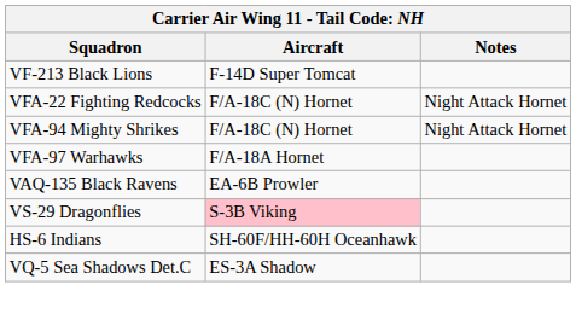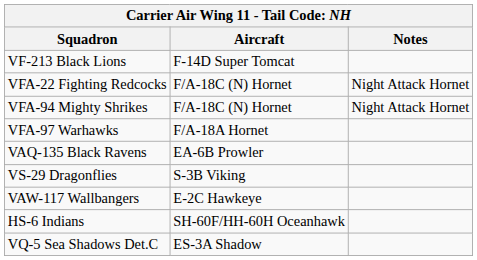VS-29 Dragonflies | Aircraft: pink background -> no background
+ row: VAW-117 Wallbangers | E-2C Hawkeye
